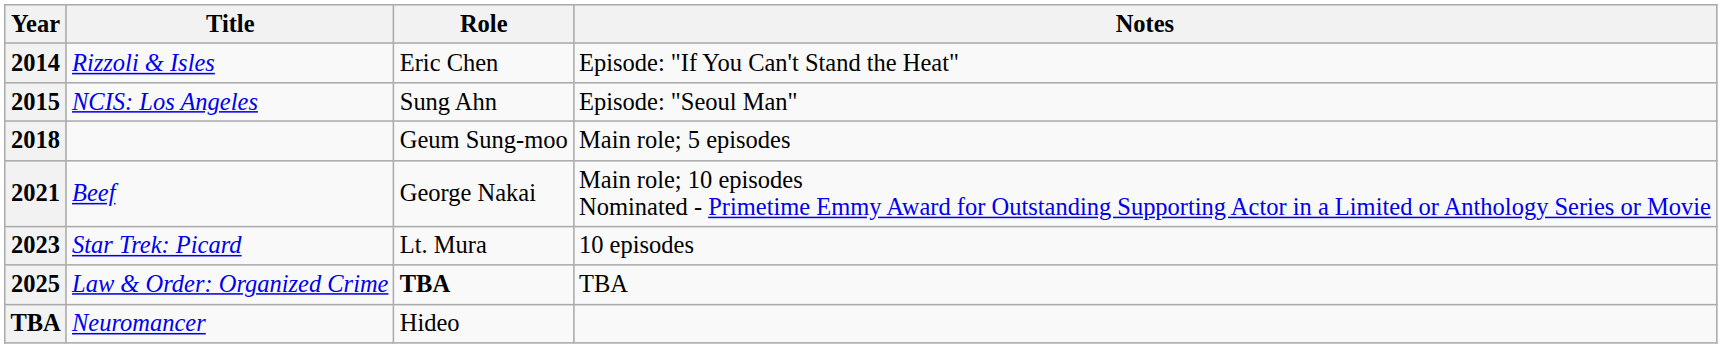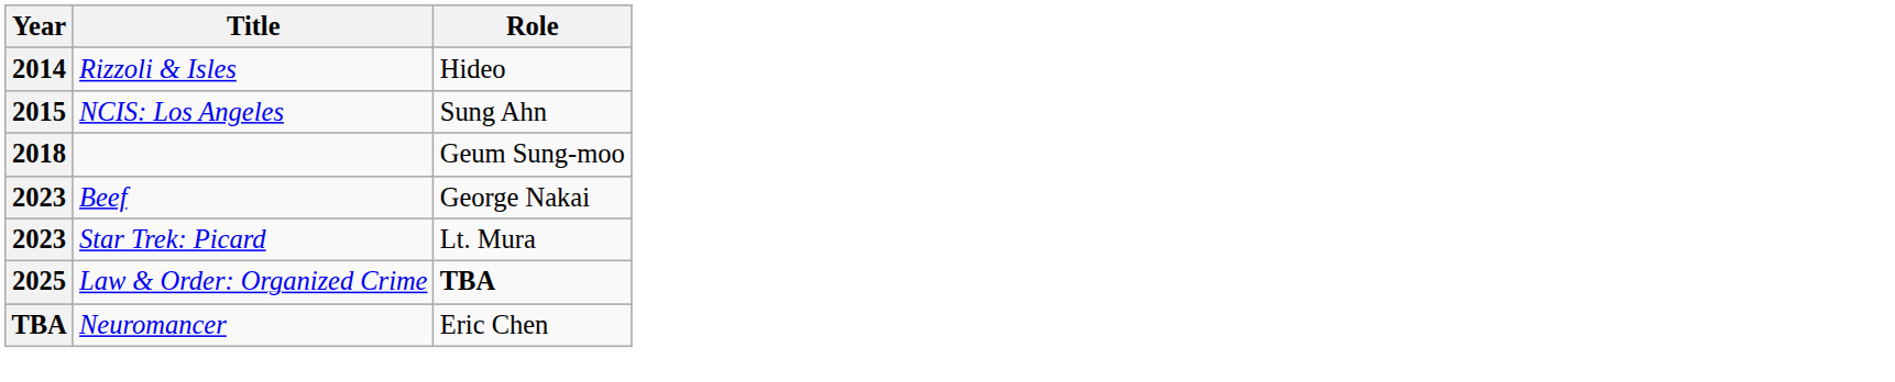- column: Notes | Episode: "If You Can't Stand the Heat" | Episode: "Seoul Man" | Main role; 5 episodes | Main role; 10 episodes Nominated - Primetime Emmy Award for Outstanding Supporting Actor in a Limited or Anthology Series or Movie | 10 episodes | TBA
Rizzoli & Isles | Role: Eric Chen -> Hideo
Beef | Year: 2021 -> 2023
Neuromancer | Role: Hideo -> Eric Chen
